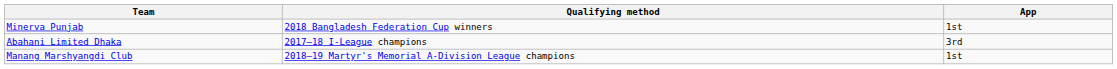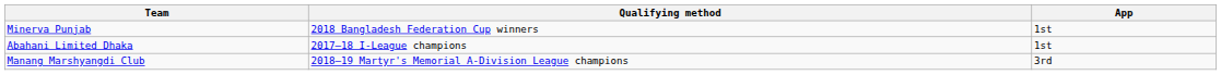Abahani Limited Dhaka | App: 3rd -> 1st
Manang Marshyangdi Club | App: 1st -> 3rd
